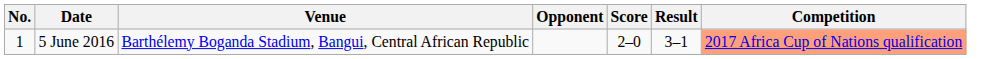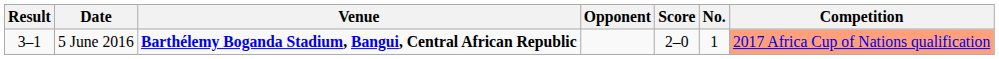columns swapped: No. <-> Result
5 June 2016 | Venue: normal -> bold
